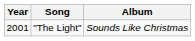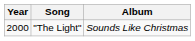"The Light" | Year: 2001 -> 2000
